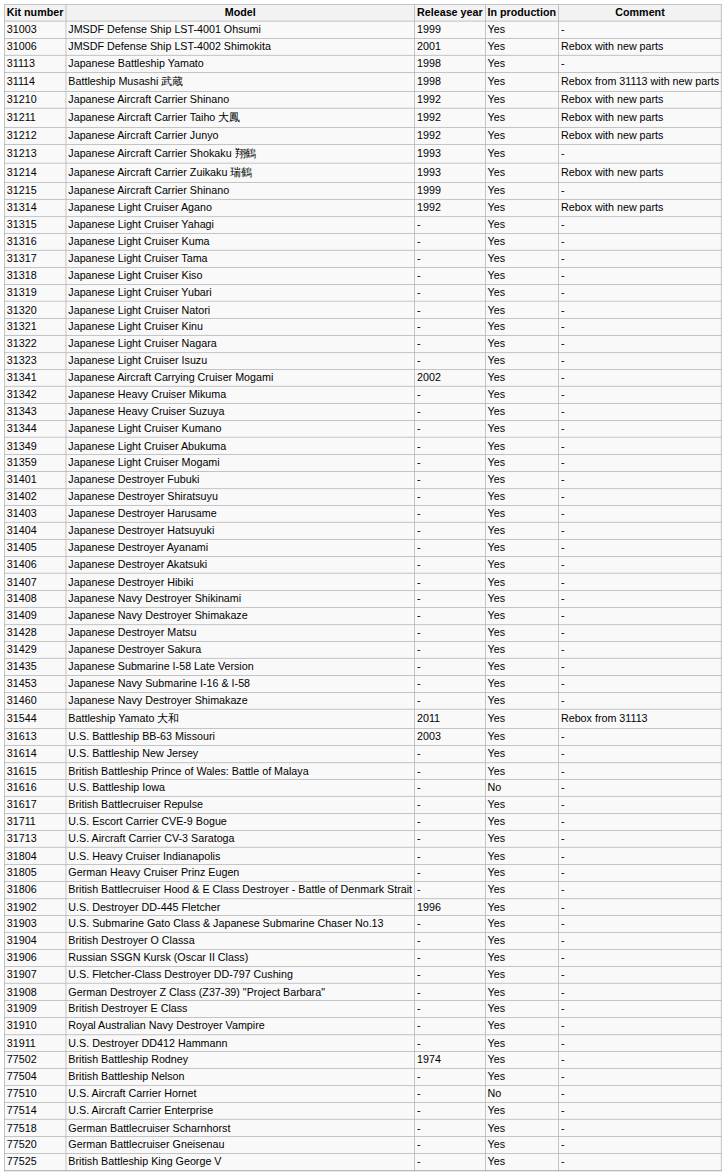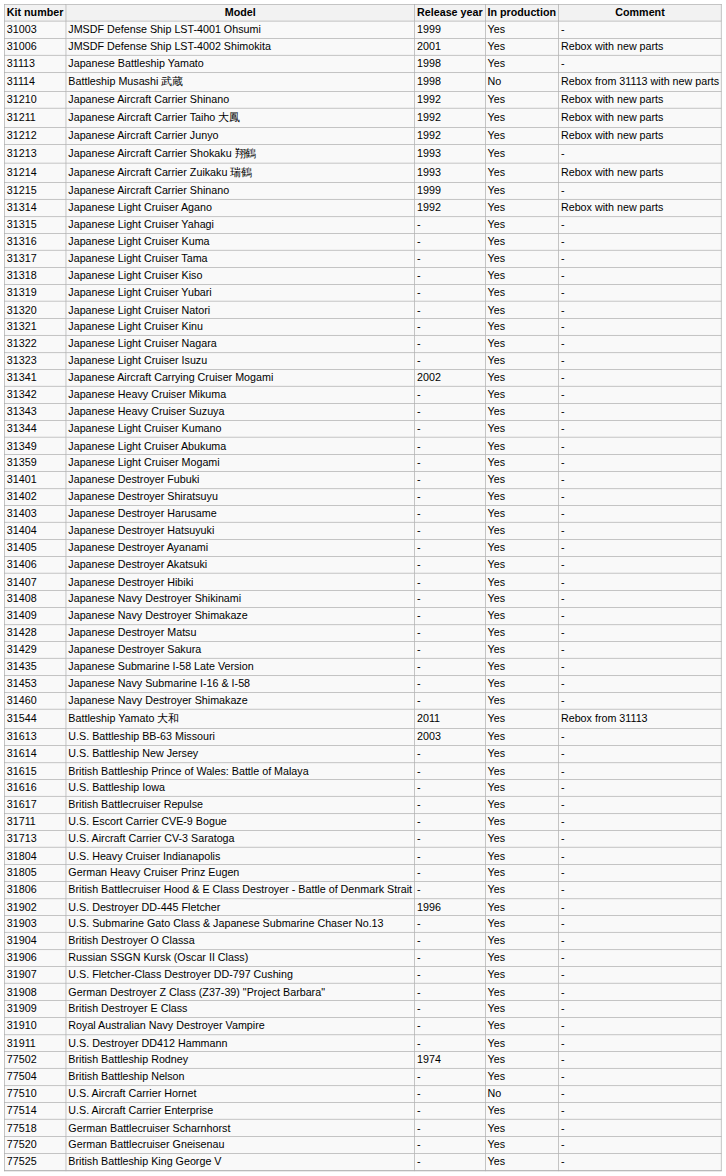Battleship Musashi 武蔵 | In production: Yes -> No
U.S. Battleship Iowa | In production: No -> Yes
